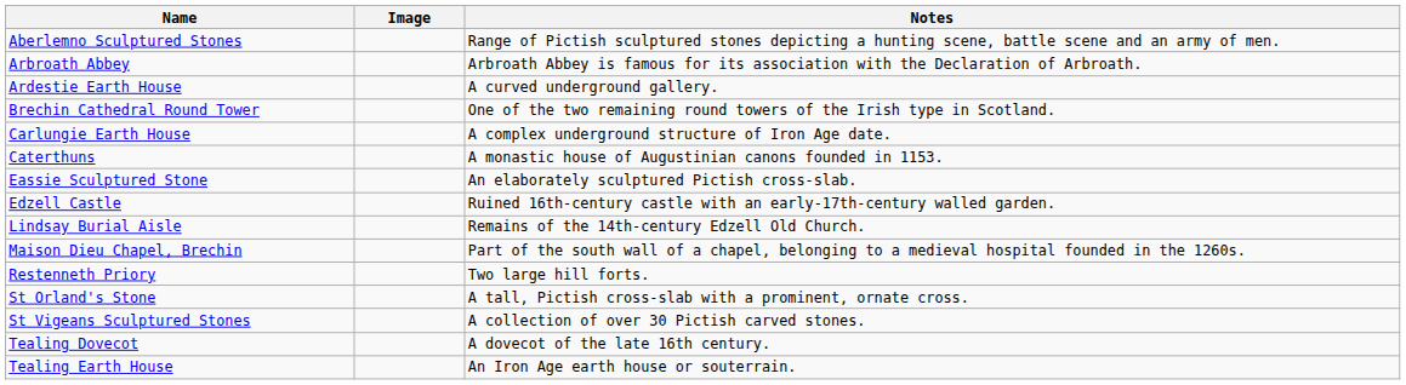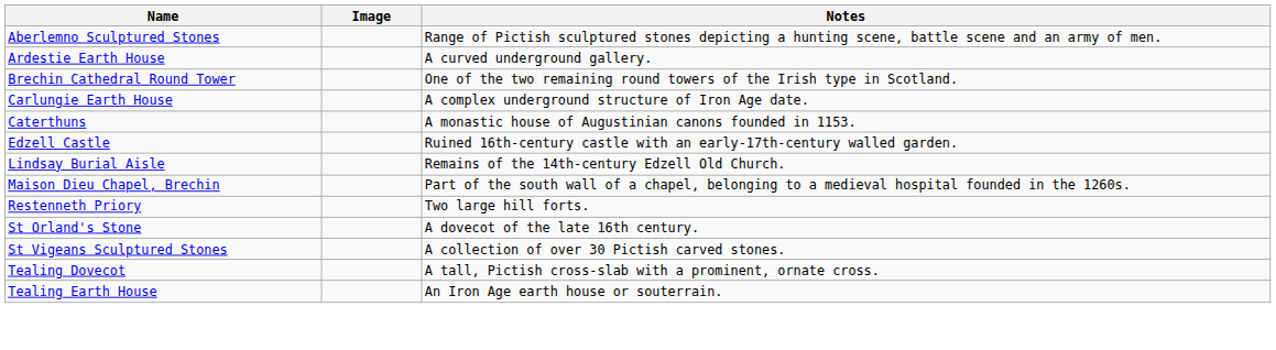- row: Arbroath Abbey | Arbroath Abbey is famous for its association with the Declaration of Arbroath.
- row: Eassie Sculptured Stone | An elaborately sculptured Pictish cross-slab.
St Orland's Stone | Notes: A tall, Pictish cross-slab with a prominent, ornate cross. -> A dovecot of the late 16th century.
Tealing Dovecot | Notes: A dovecot of the late 16th century. -> A tall, Pictish cross-slab with a prominent, ornate cross.
